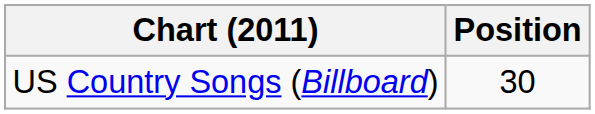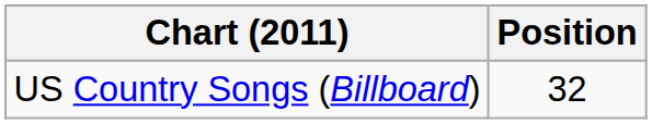US Country Songs (Billboard) | Position: 30 -> 32
